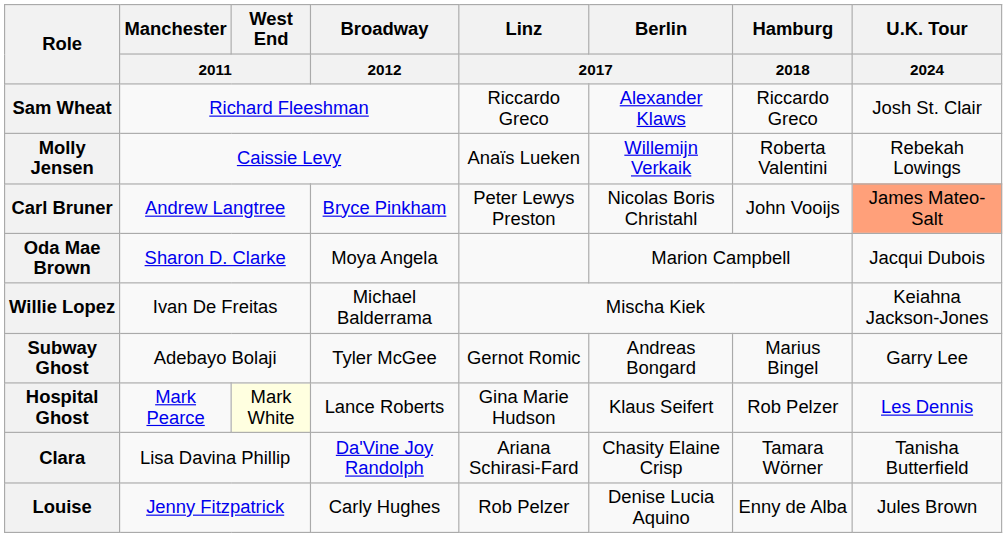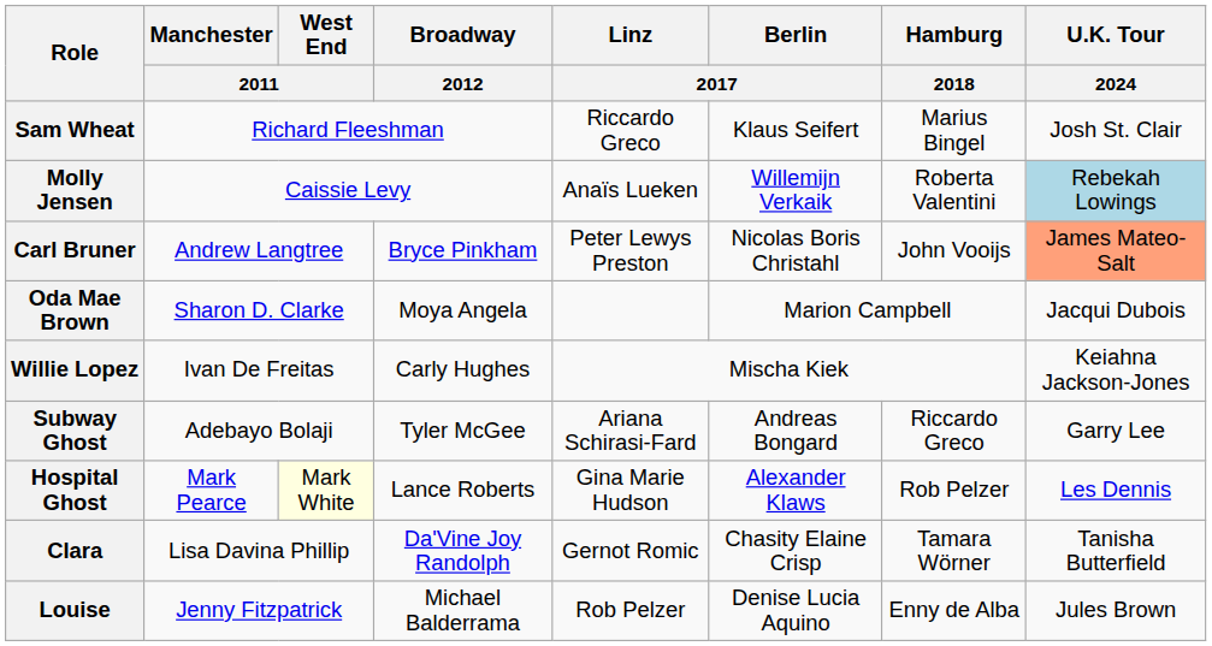Sam Wheat | Berlin / 2017: Alexander Klaws -> Klaus Seifert
Sam Wheat | Hamburg / 2018: Riccardo Greco -> Marius Bingel
Molly Jensen | U.K. Tour / 2024: no background -> lightblue background
Willie Lopez | Broadway / 2012: Michael Balderrama -> Carly Hughes
Subway Ghost | Linz / 2017: Gernot Romic -> Ariana Schirasi-Fard
Subway Ghost | Hamburg / 2018: Marius Bingel -> Riccardo Greco
Hospital Ghost | Berlin / 2017: Klaus Seifert -> Alexander Klaws
Clara | Linz / 2017: Ariana Schirasi-Fard -> Gernot Romic
Louise | Broadway / 2012: Carly Hughes -> Michael Balderrama
